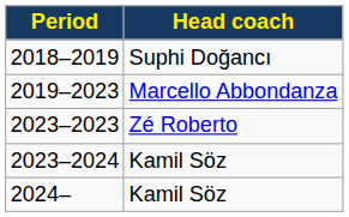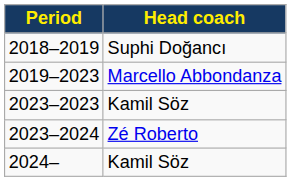2023–2023 | Head coach: Zé Roberto -> Kamil Söz
2023–2024 | Head coach: Kamil Söz -> Zé Roberto
